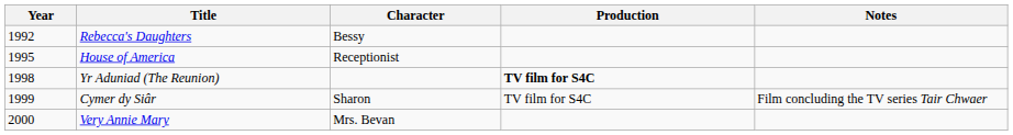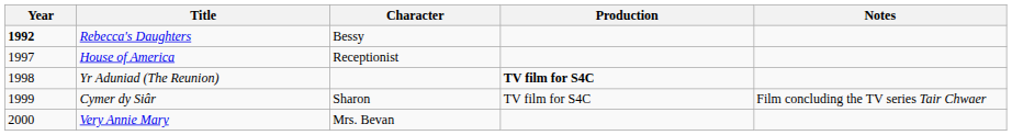Rebecca's Daughters | Year: normal -> bold
House of America | Year: 1995 -> 1997
